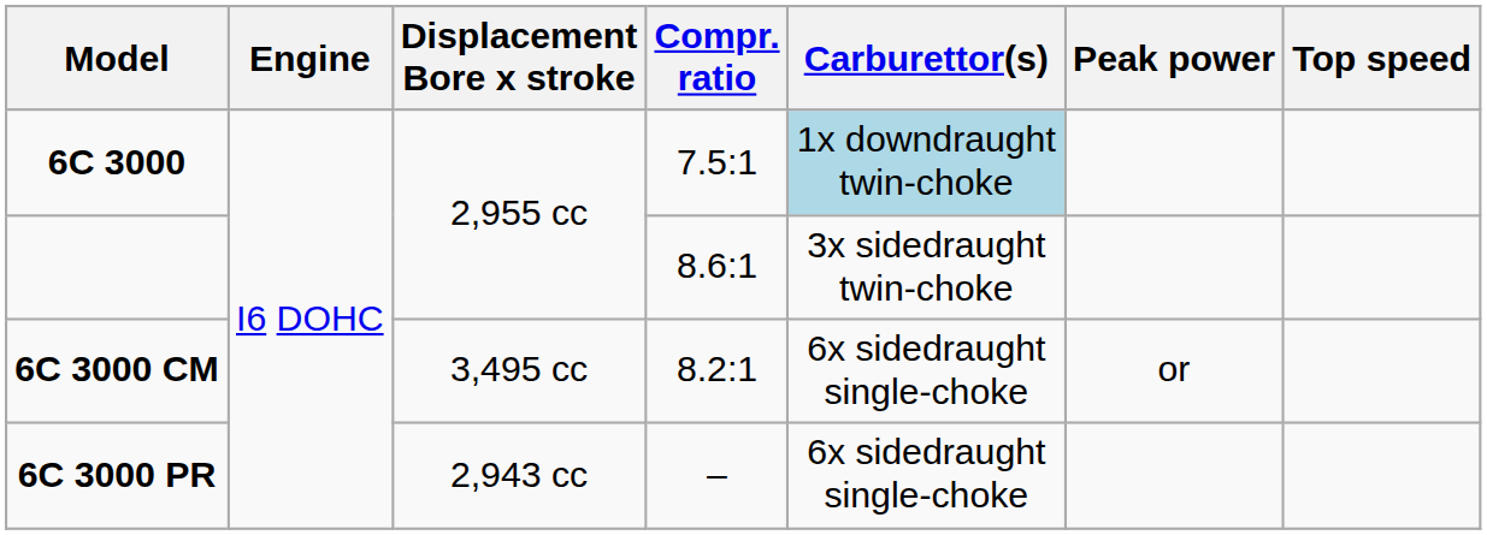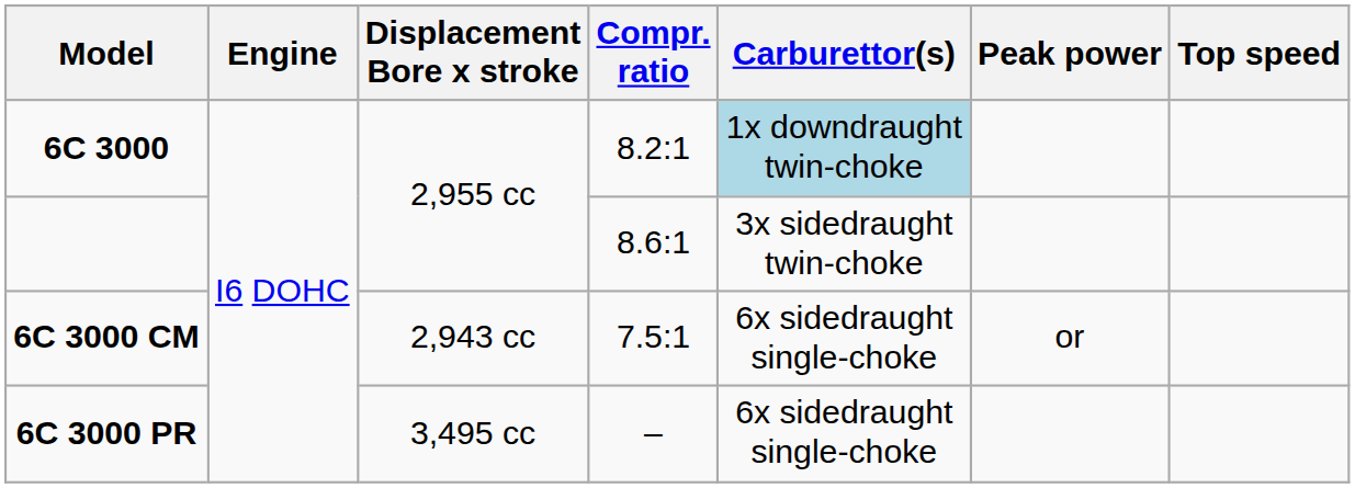6C 3000 | Compr. ratio: 7.5:1 -> 8.2:1
6C 3000 CM | Displacement Bore x stroke: 3,495 cc -> 2,943 cc
6C 3000 CM | Compr. ratio: 8.2:1 -> 7.5:1
6C 3000 PR | Displacement Bore x stroke: 2,943 cc -> 3,495 cc
